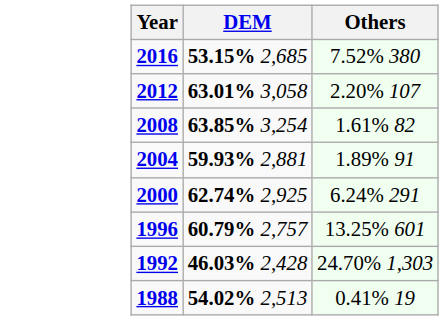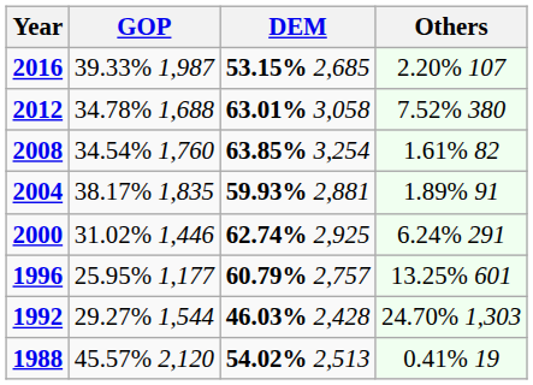+ column: GOP | 39.33% 1,987 | 34.78% 1,688 | 34.54% 1,760 | 38.17% 1,835 | 31.02% 1,446 | 25.95% 1,177 | 29.27% 1,544 | 45.57% 2,120
2016 | Others: 7.52% 380 -> 2.20% 107
2012 | Others: 2.20% 107 -> 7.52% 380
